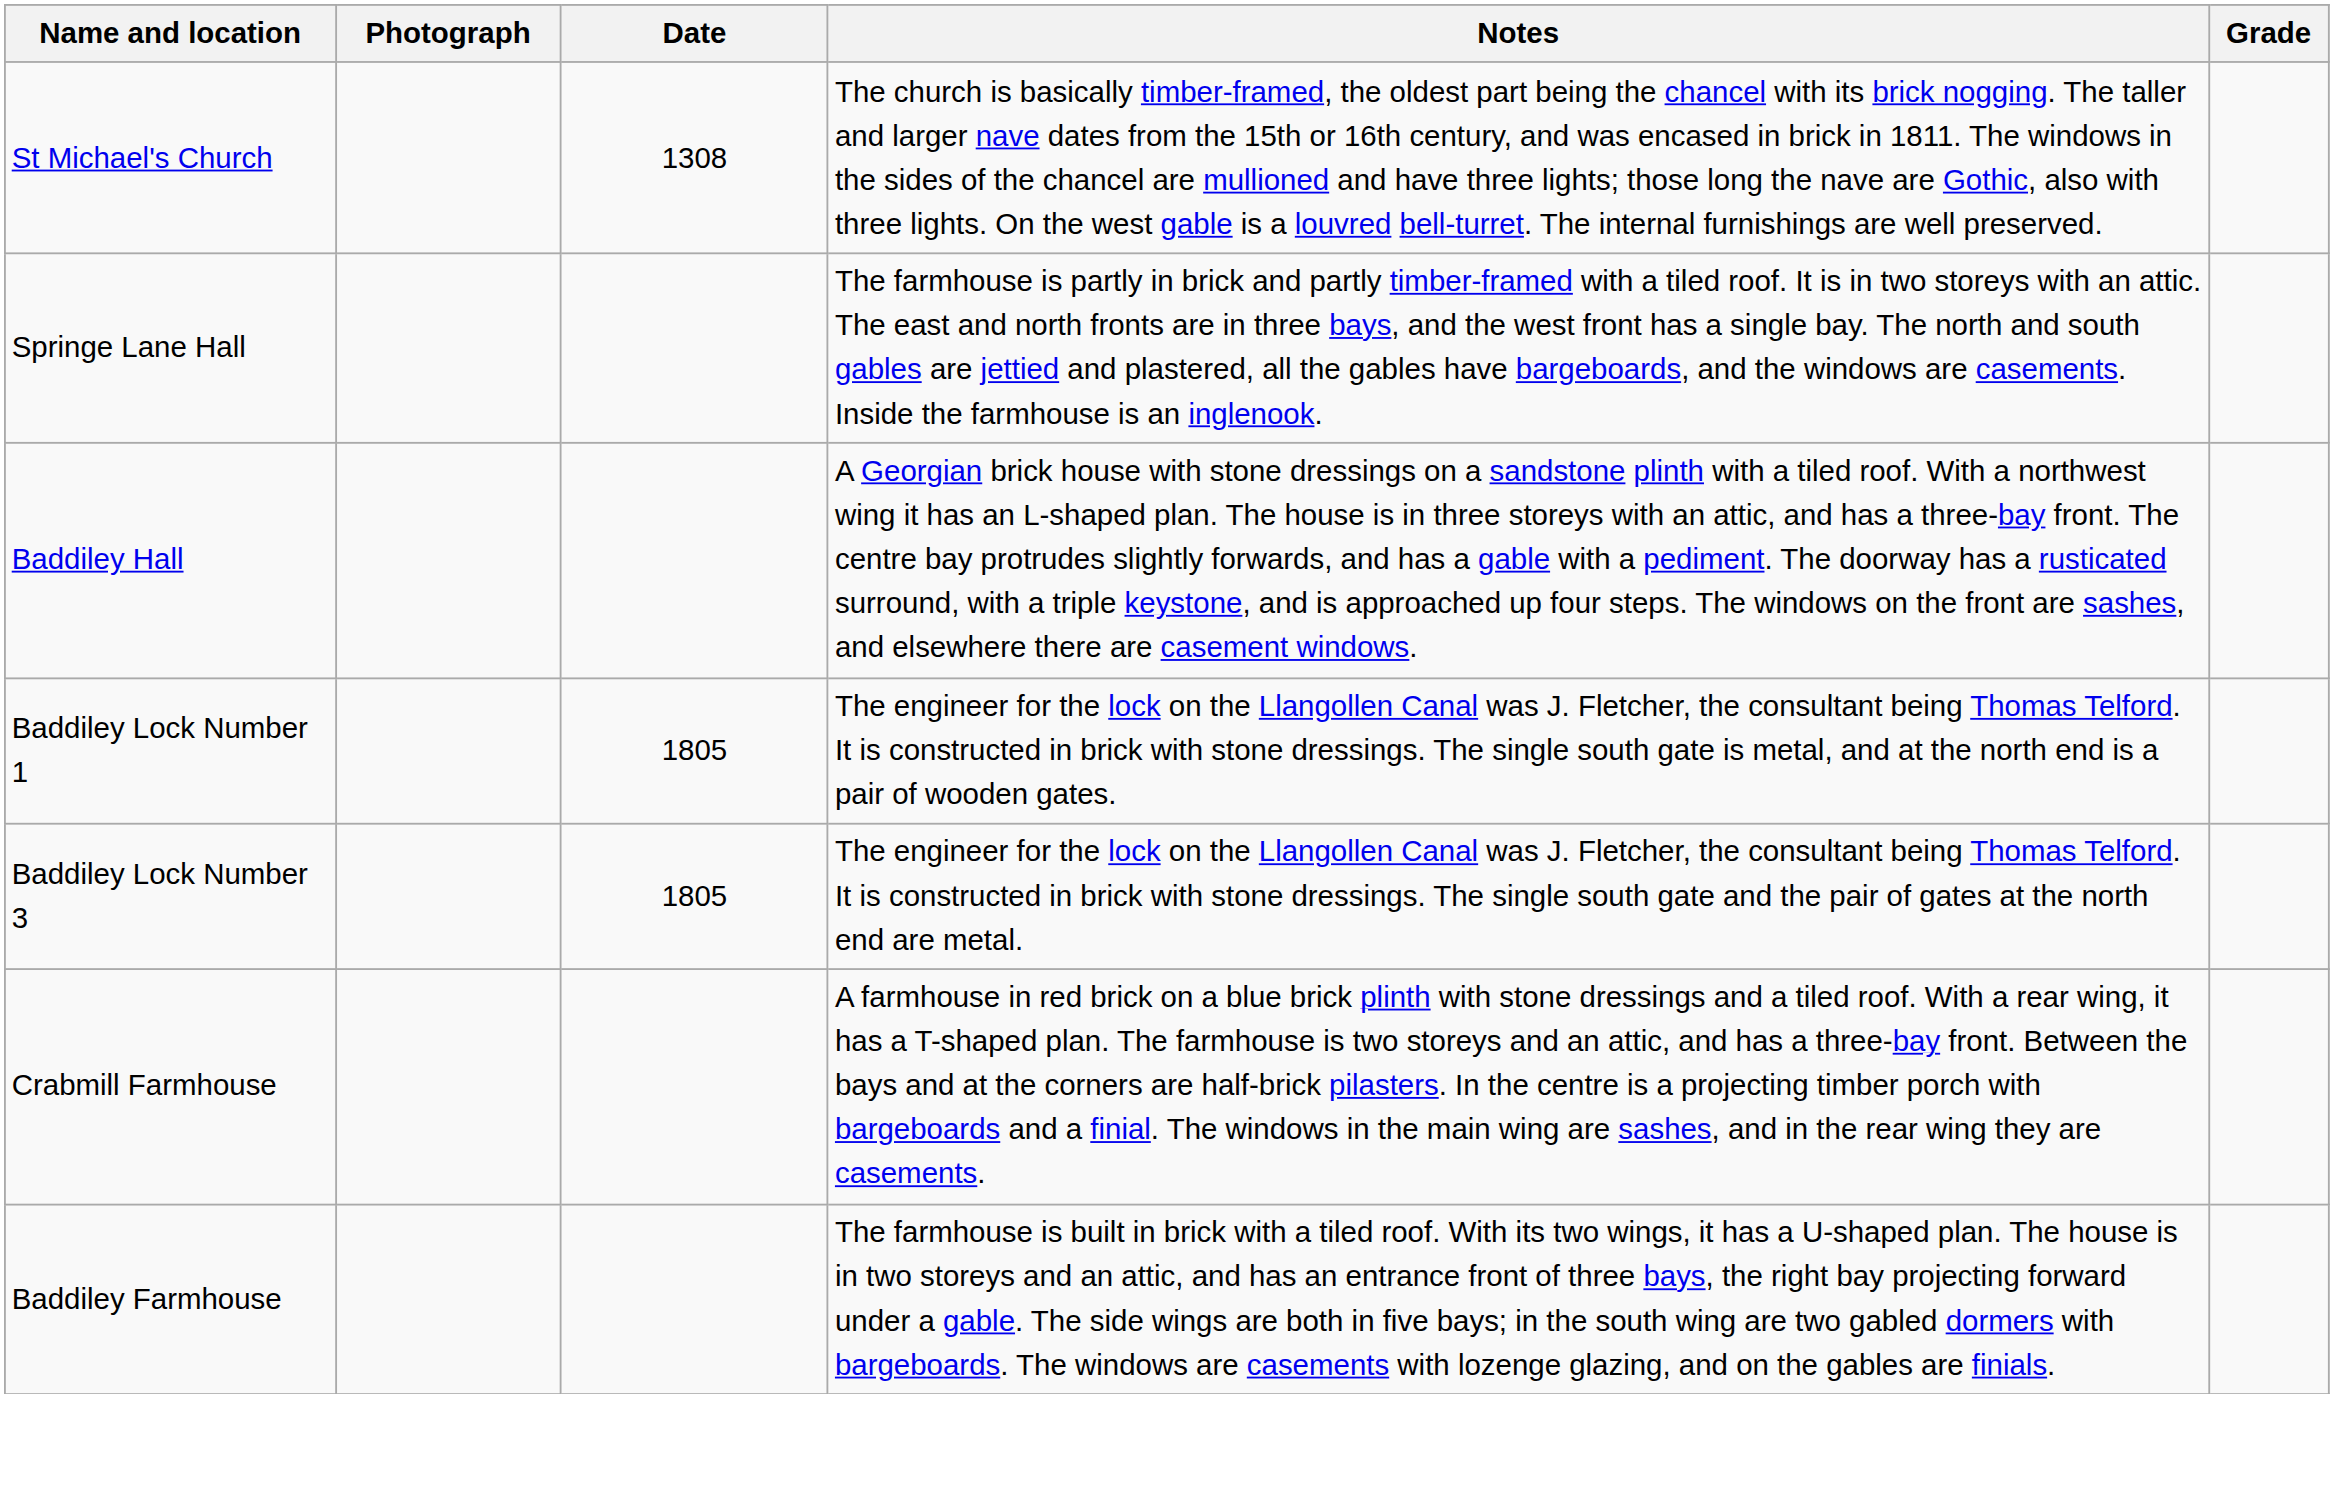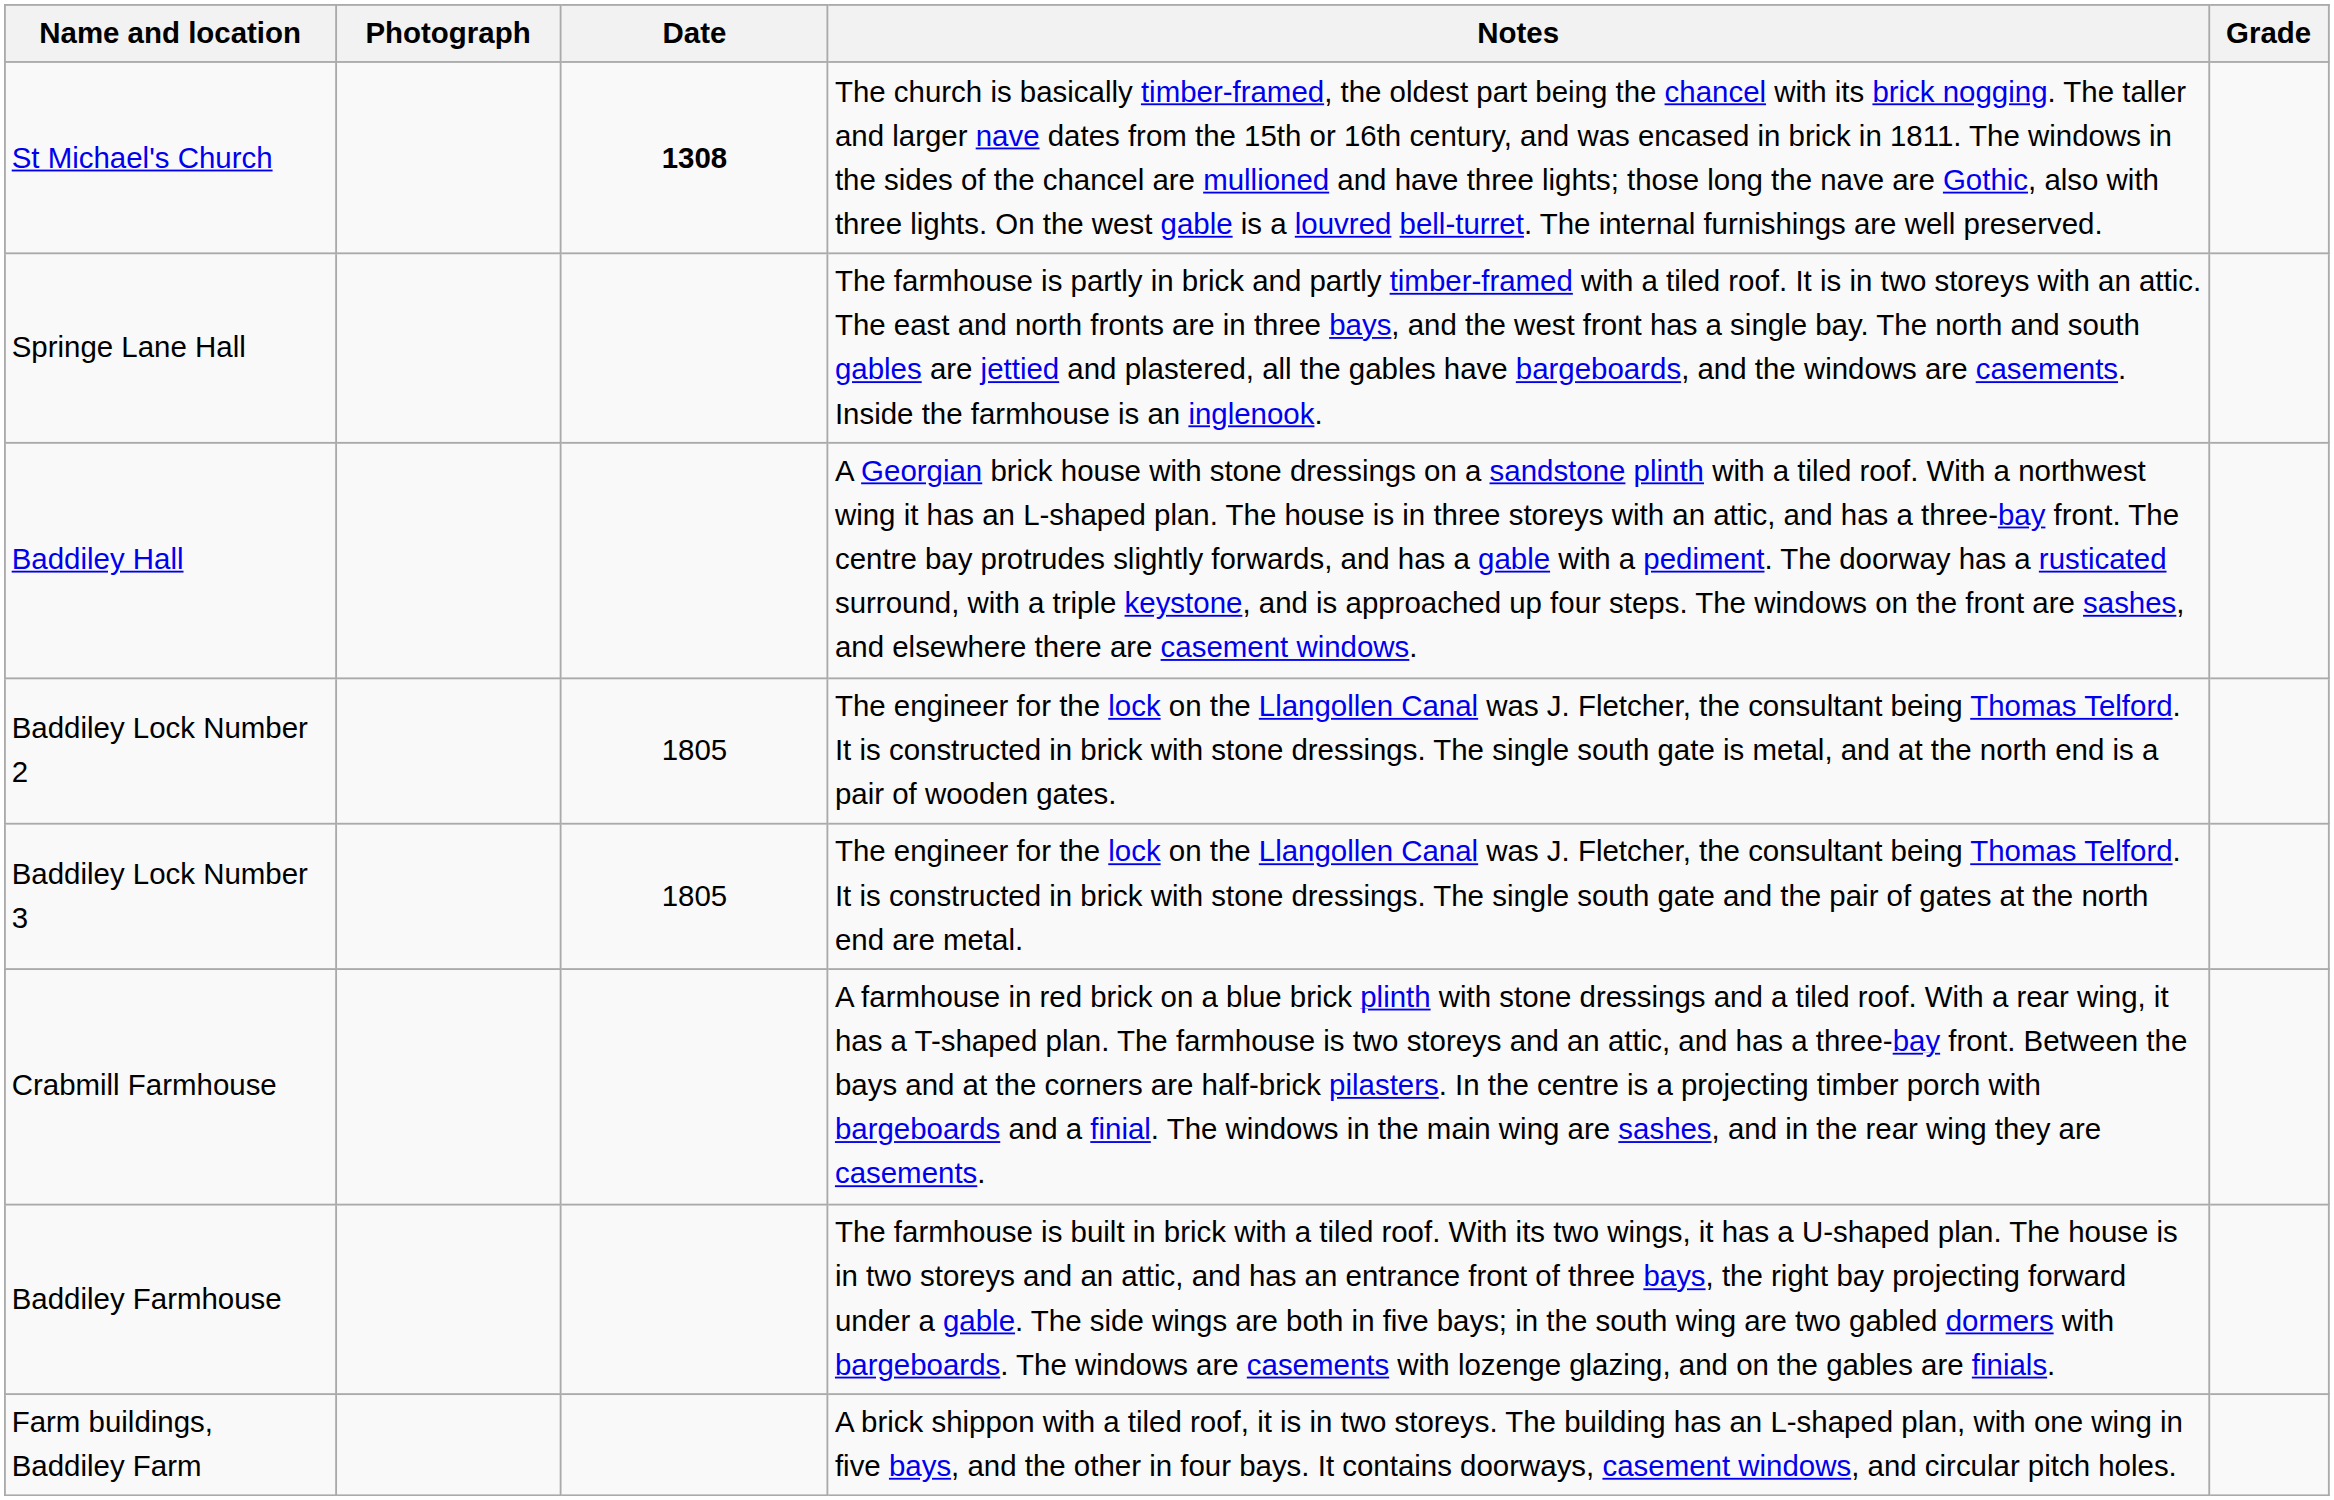St Michael's Church | Date: normal -> bold
- row: Baddiley Lock Number 1 | 1805 | The engineer for the lock on the Llangollen Canal was J. Fletcher, the consultant being Thomas Telford. It is constructed in brick with stone dressings. The single south gate is metal, and at the north end is a pair of wooden gates.
+ row: Baddiley Lock Number 2 | 1805 | The engineer for the lock on the Llangollen Canal was J. Fletcher, the consultant being Thomas Telford. It is constructed in brick with stone dressings. The single south gate is metal, and at the north end is a pair of wooden gates.
+ row: Farm buildings, Baddiley Farm | A brick shippon with a tiled roof, it is in two storeys. The building has an L-shaped plan, with one wing in five bays, and the other in four bays. It contains doorways, casement windows, and circular pitch holes.
